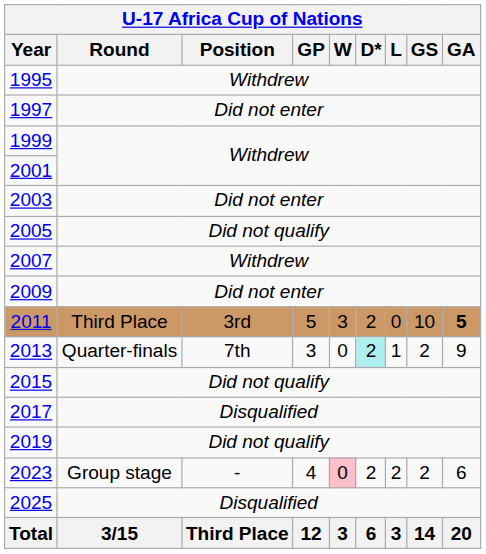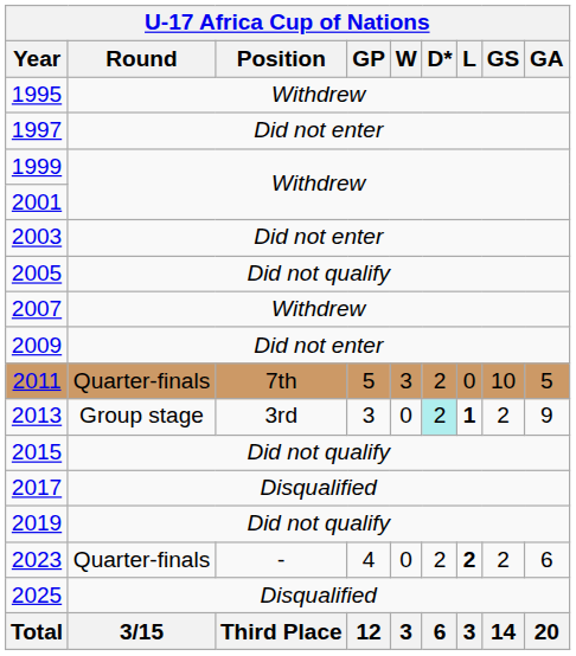2011 | Round: Third Place -> Quarter-finals
2011 | Position: 3rd -> 7th
2011 | GA: bold -> normal
2013 | Round: Quarter-finals -> Group stage
2013 | Position: 7th -> 3rd
2013 | L: normal -> bold
2023 | Round: Group stage -> Quarter-finals
2023 | W: pink background -> no background
2023 | L: normal -> bold
